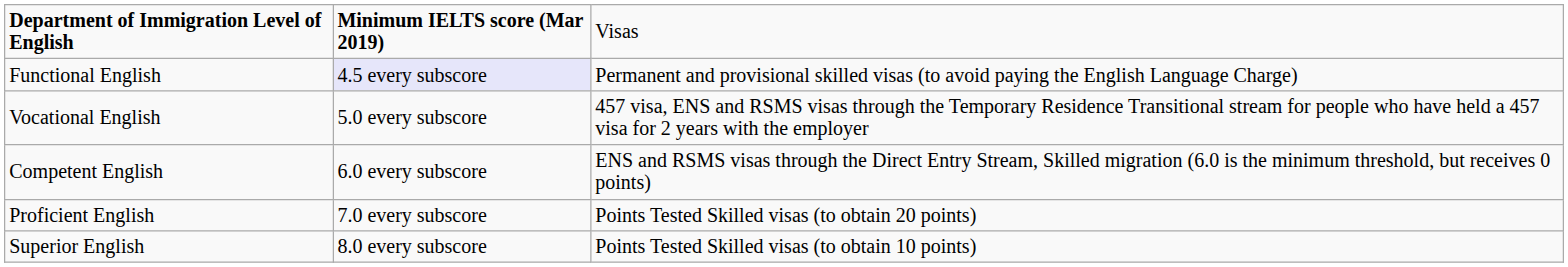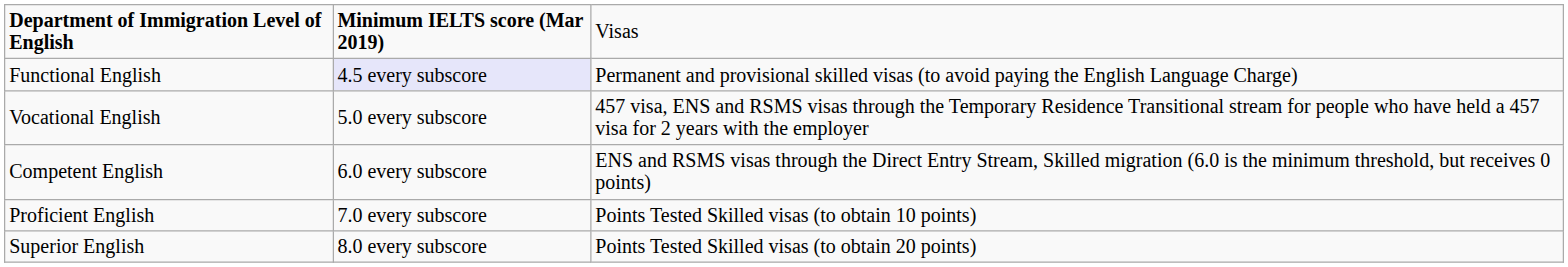Proficient English | column 3: Points Tested Skilled visas (to obtain 20 points) -> Points Tested Skilled visas (to obtain 10 points)
Superior English | column 3: Points Tested Skilled visas (to obtain 10 points) -> Points Tested Skilled visas (to obtain 20 points)
